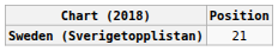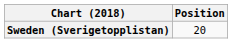Sweden (Sverigetopplistan) | Position: 21 -> 20
